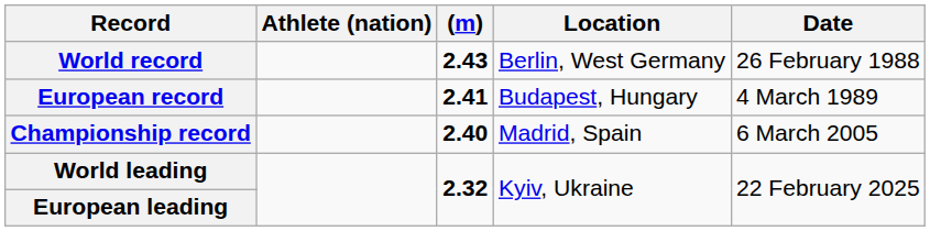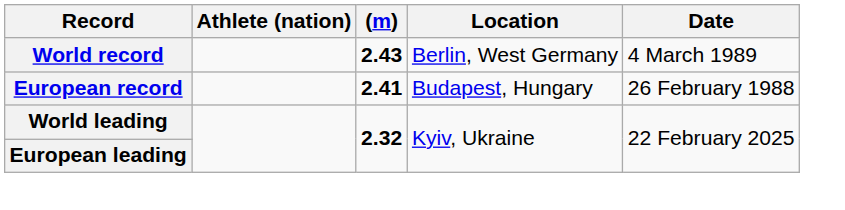World record | Date: 26 February 1988 -> 4 March 1989
European record | Date: 4 March 1989 -> 26 February 1988
- row: Championship record | 2.40 | Madrid, Spain | 6 March 2005
